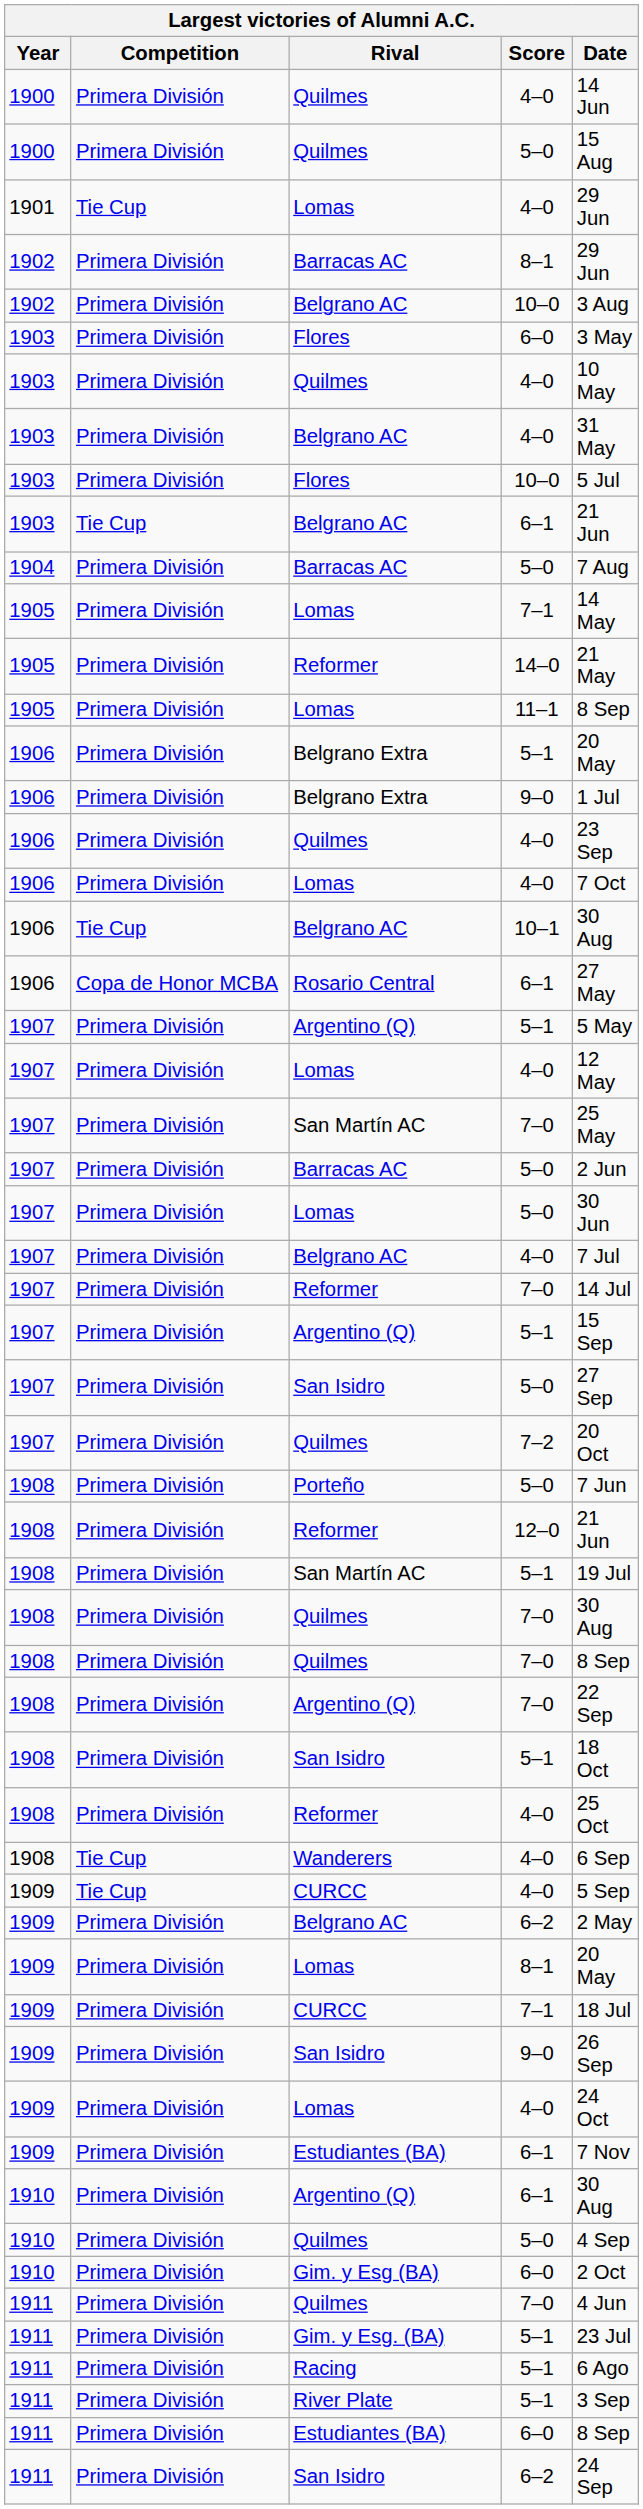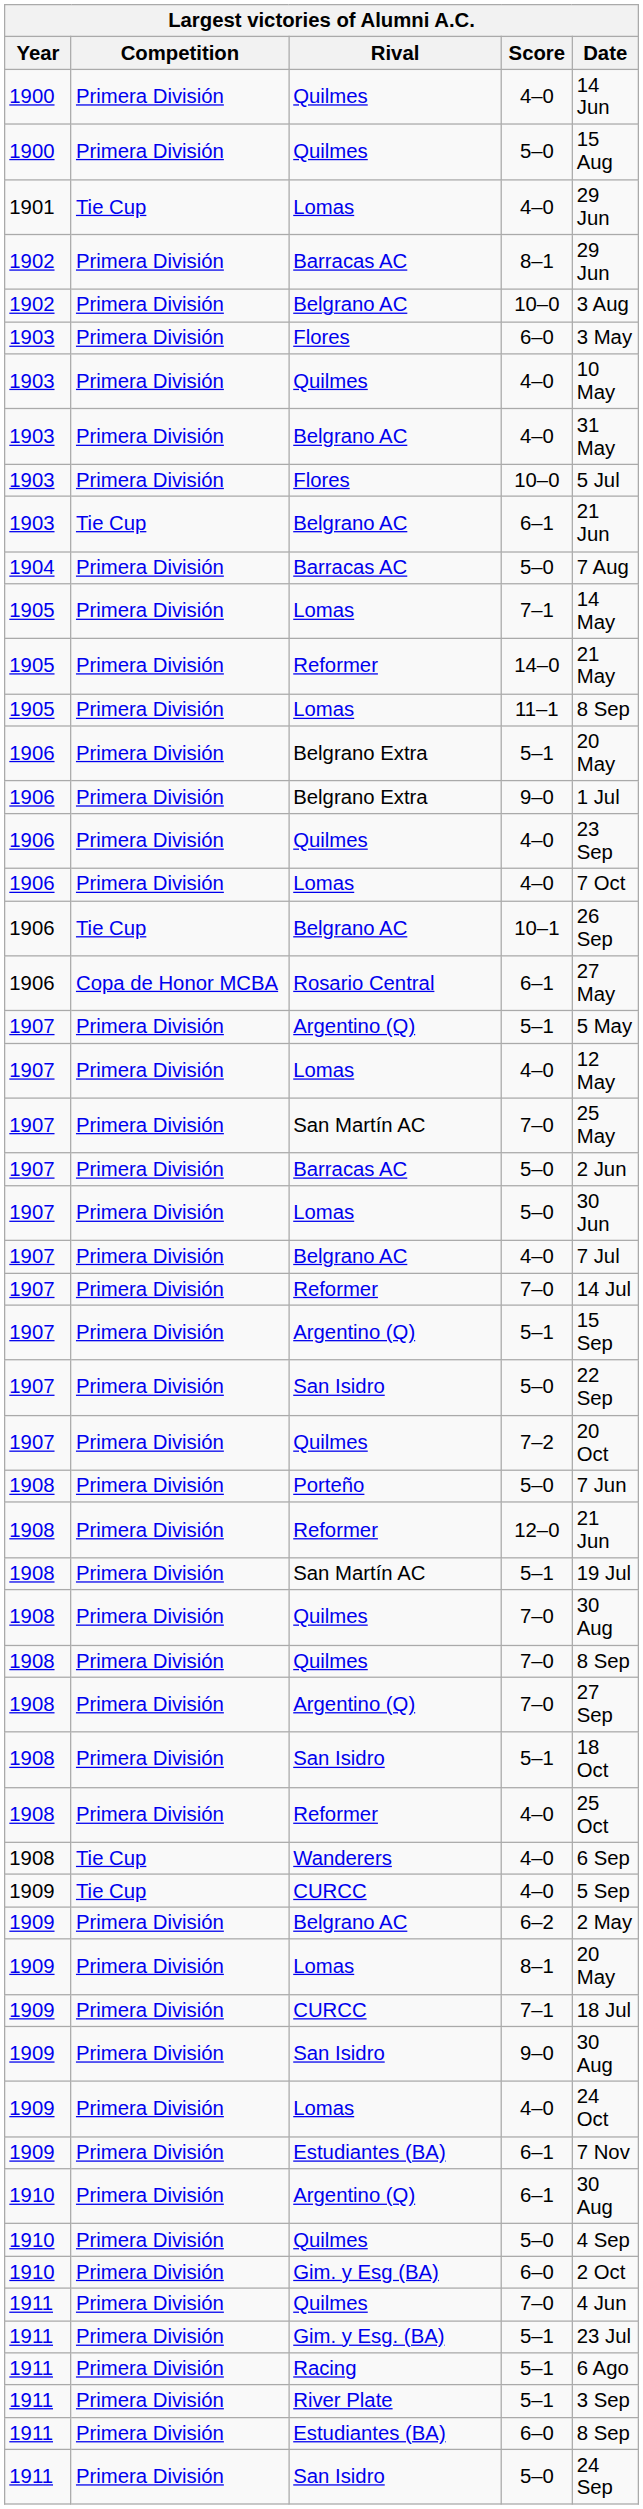1906 / Belgrano AC | Date: 30 Aug -> 26 Sep
1907 / San Isidro | Date: 27 Sep -> 22 Sep
1908 / Argentino (Q) | Date: 22 Sep -> 27 Sep
1909 / San Isidro | Date: 26 Sep -> 30 Aug
1911 / San Isidro | Score: 6–2 -> 5–0
